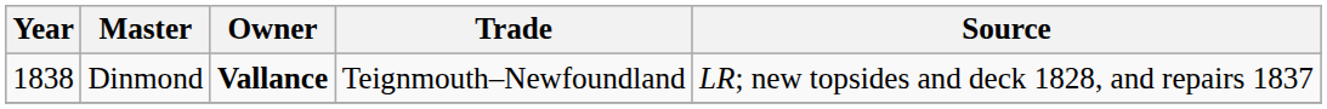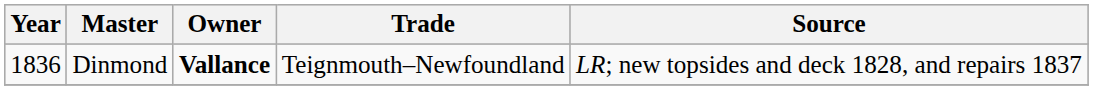Dinmond | Year: 1838 -> 1836
